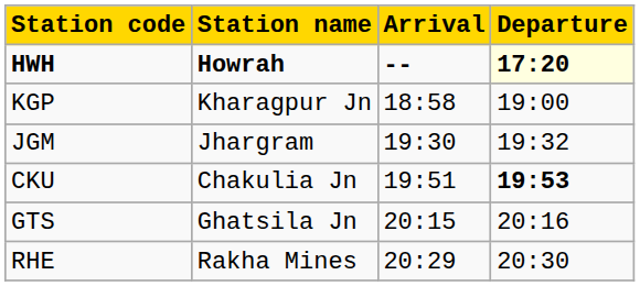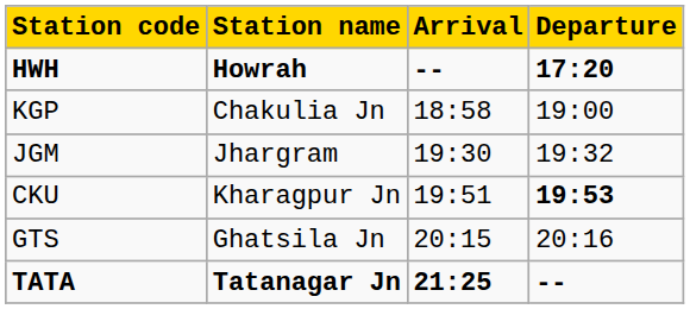HWH | Departure: lightyellow background -> no background
KGP | Station name: Kharagpur Jn -> Chakulia Jn
CKU | Station name: Chakulia Jn -> Kharagpur Jn
- row: RHE | Rakha Mines | 20:29 | 20:30
+ row: TATA | Tatanagar Jn | 21:25 | --
